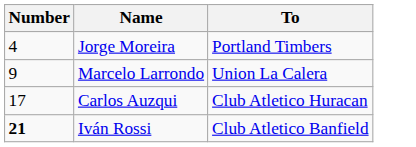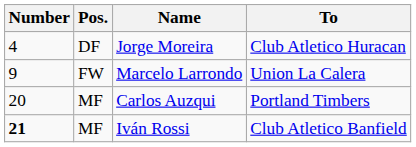+ column: Pos. | DF | FW | MF | MF
Jorge Moreira | To: Portland Timbers -> Club Atletico Huracan
Carlos Auzqui | Number: 17 -> 20
Carlos Auzqui | To: Club Atletico Huracan -> Portland Timbers
